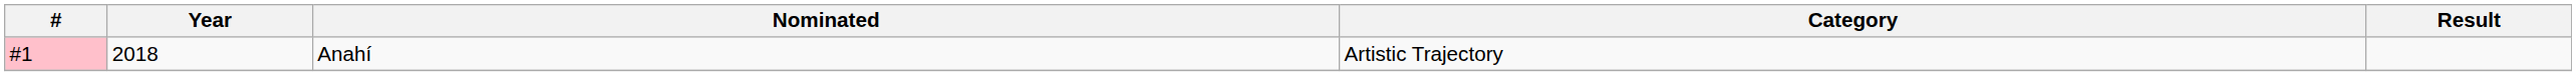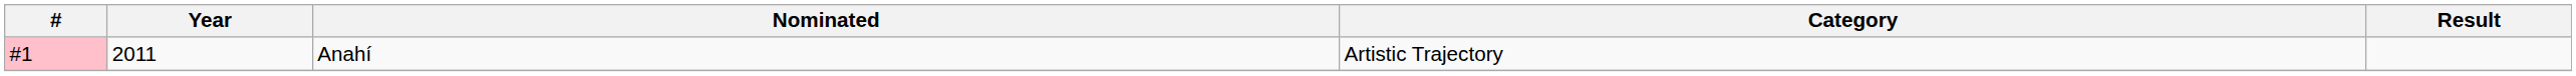Anahí | Year: 2018 -> 2011
